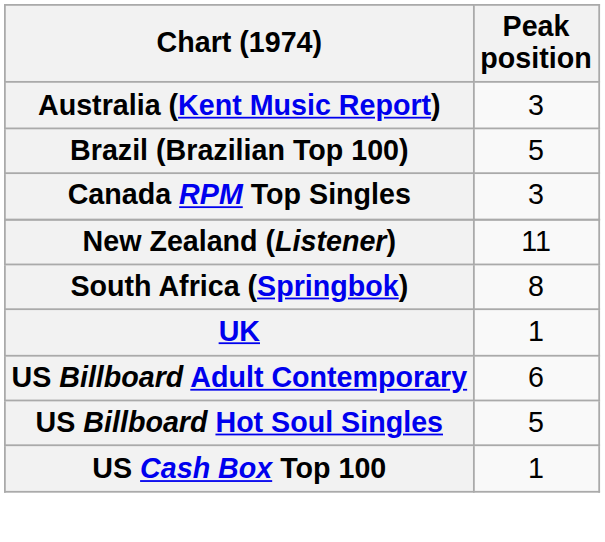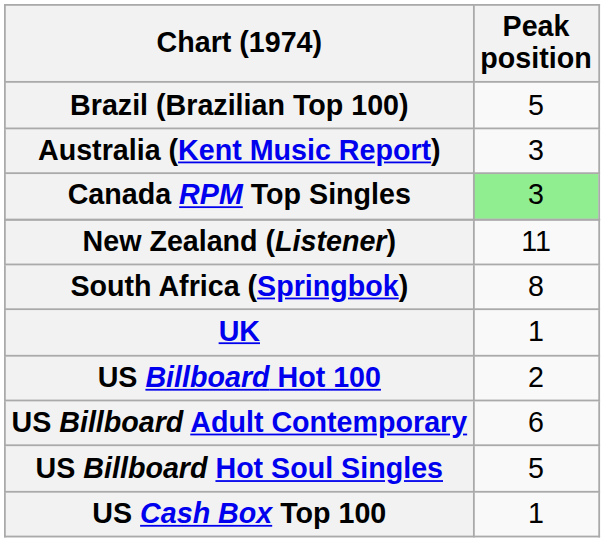rows swapped: Australia (Kent Music Report) <-> Brazil (Brazilian Top 100)
Canada RPM Top Singles | Peak position: no background -> lightgreen background
+ row: US Billboard Hot 100 | 2
